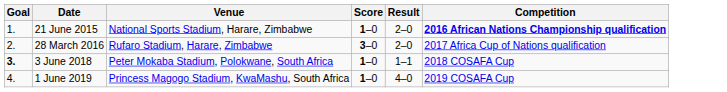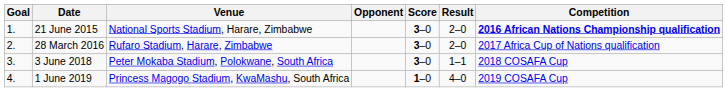+ column: Opponent
21 June 2015 | Score: 1–0 -> 3–0
3 June 2018 | Goal: bold -> normal
3 June 2018 | Score: 1–0 -> 3–0
